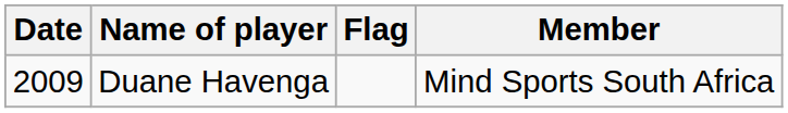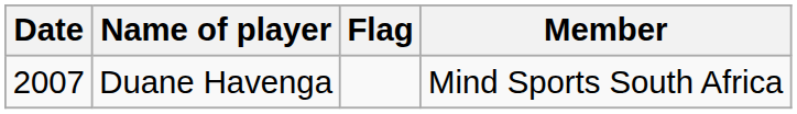Duane Havenga | Date: 2009 -> 2007
